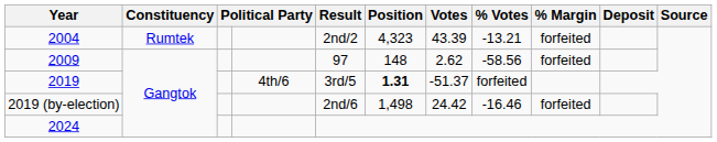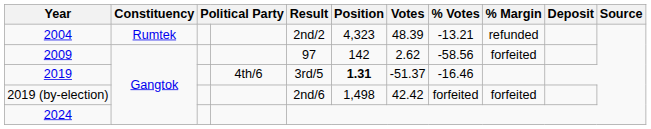2004 | Votes: 43.39 -> 48.39
2004 | % Margin: forfeited -> refunded
2009 | Position: 148 -> 142
2019 | % Votes: forfeited -> -16.46
2019 (by-election) | Votes: 24.42 -> 42.42
2019 (by-election) | % Votes: -16.46 -> forfeited
